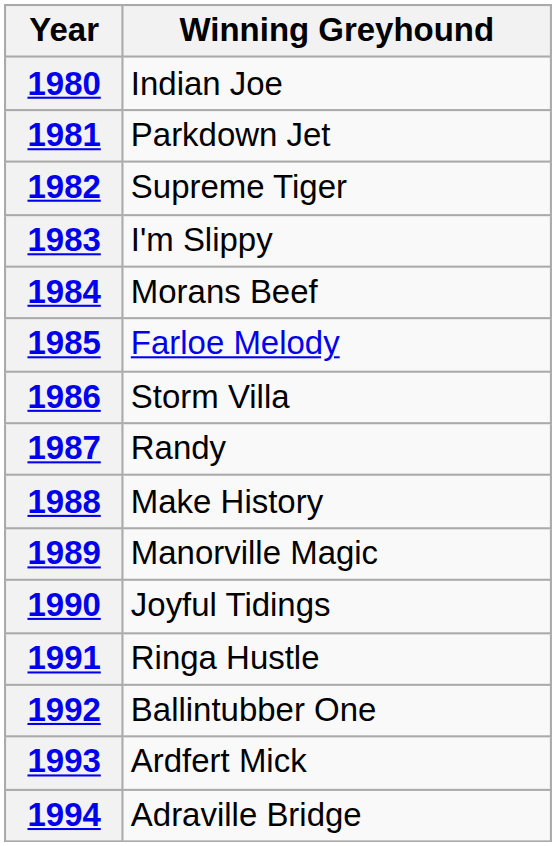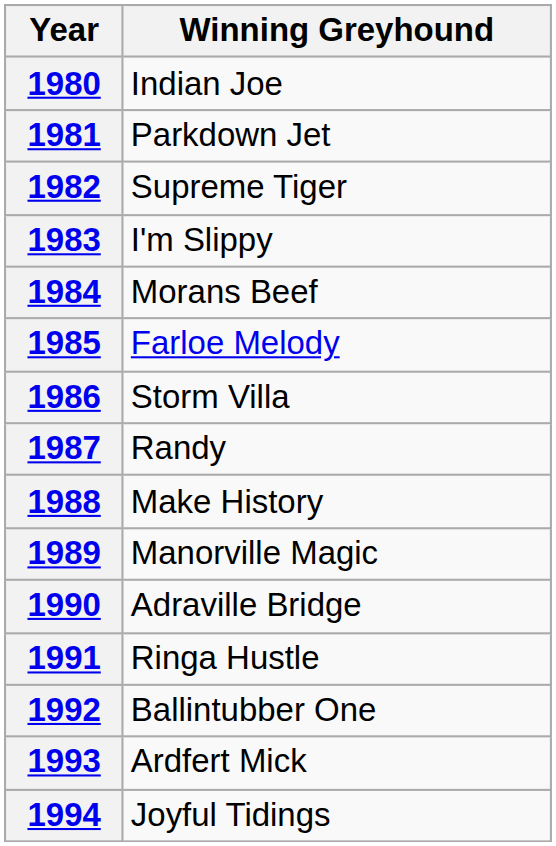1990 | Winning Greyhound: Joyful Tidings -> Adraville Bridge
1994 | Winning Greyhound: Adraville Bridge -> Joyful Tidings
